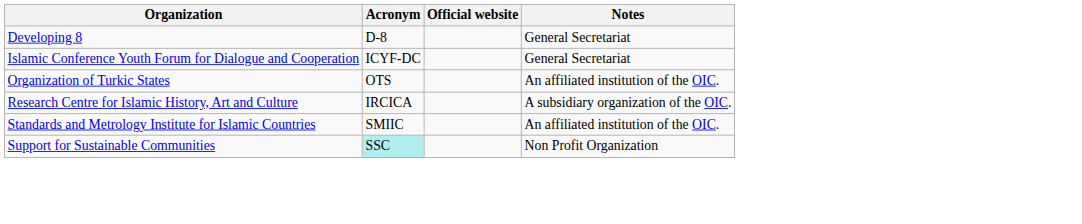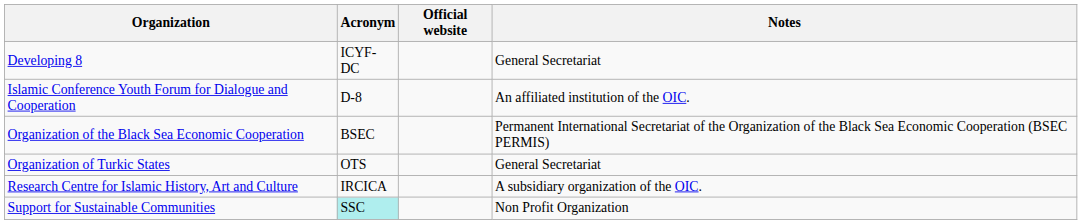Developing 8 | Acronym: D-8 -> ICYF-DC
Islamic Conference Youth Forum for Dialogue and Cooperation | Acronym: ICYF-DC -> D-8
Islamic Conference Youth Forum for Dialogue and Cooperation | Notes: General Secretariat -> An affiliated institution of the OIC.
+ row: Organization of the Black Sea Economic Cooperation | BSEC | Permanent International Secretariat of the Organization of the Black Sea Economic Cooperation (BSEC PERMIS)
Organization of Turkic States | Notes: An affiliated institution of the OIC. -> General Secretariat
- row: Standards and Metrology Institute for Islamic Countries | SMIIC | An affiliated institution of the OIC.
